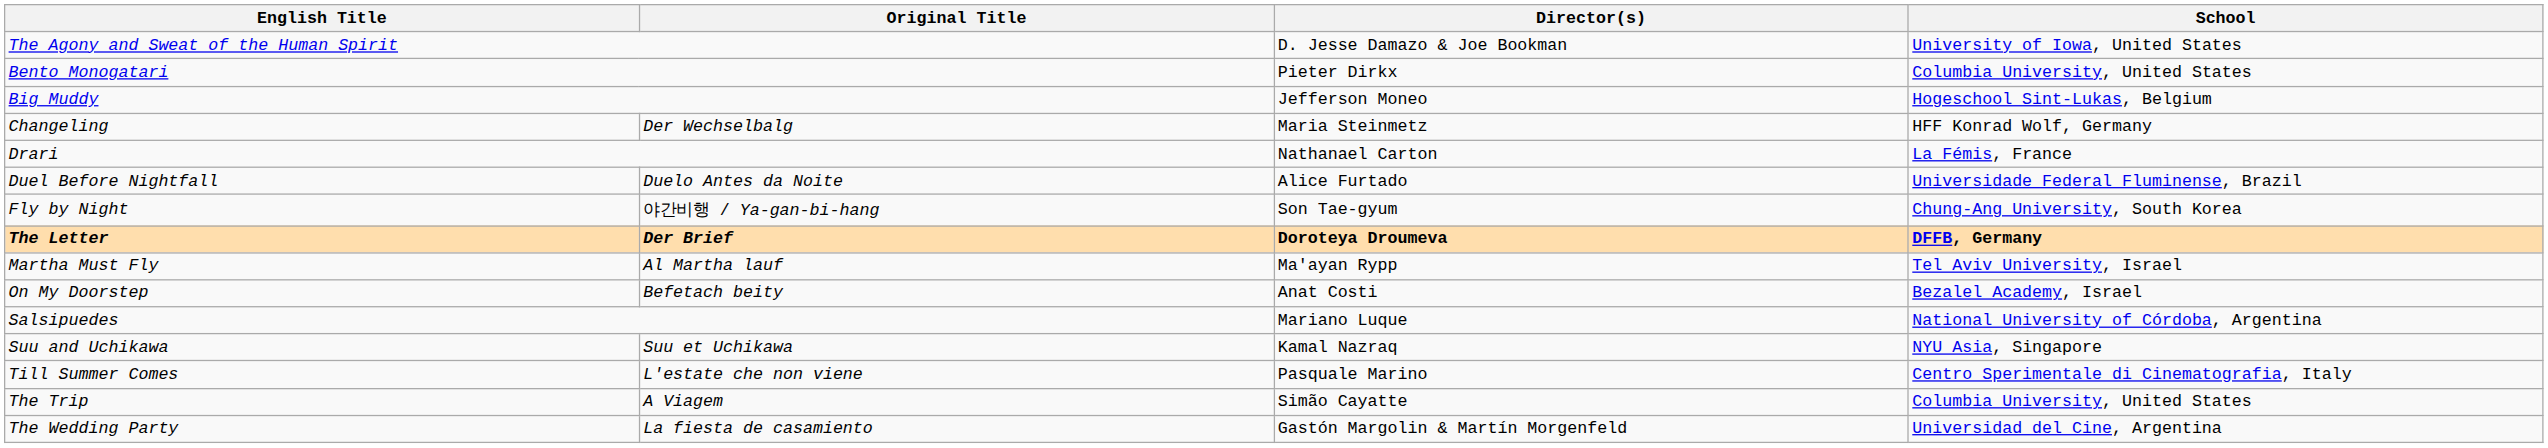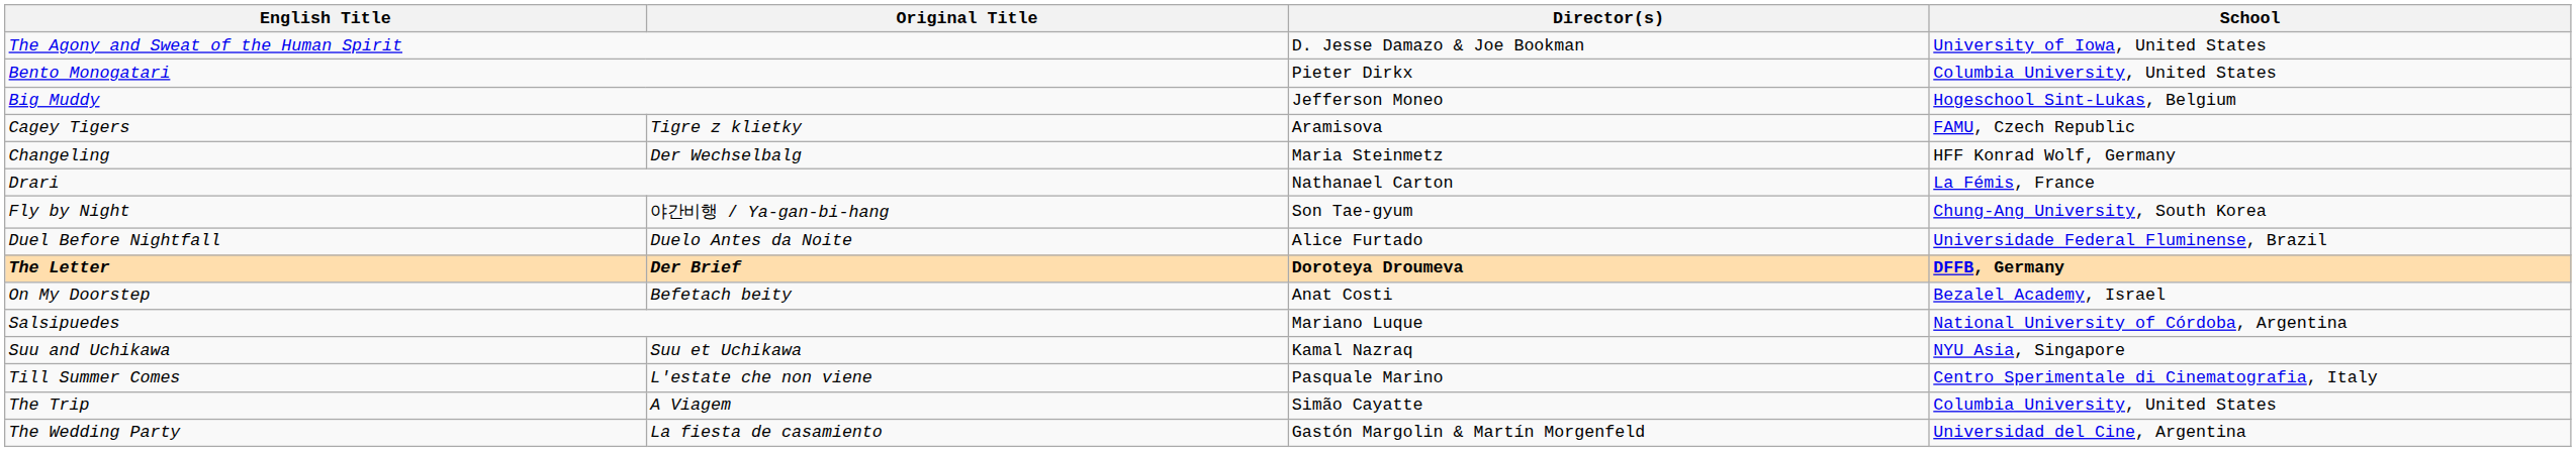+ row: Cagey Tigers | Tigre z klietky | Aramisova | FAMU, Czech Republic
rows swapped: Duel Before Nightfall <-> Fly by Night
- row: Martha Must Fly | Al Martha lauf | Ma'ayan Rypp | Tel Aviv University, Israel
